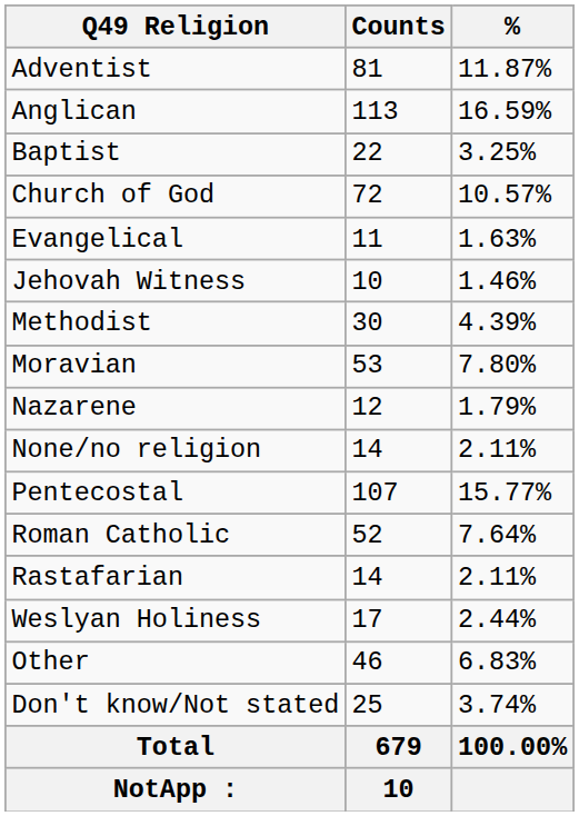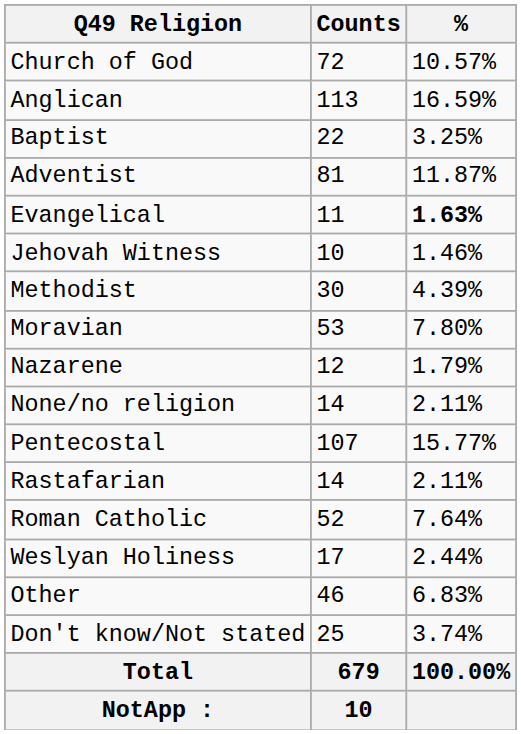rows swapped: Adventist <-> Church of God
Evangelical | %: normal -> bold
rows swapped: Rastafarian <-> Roman Catholic
